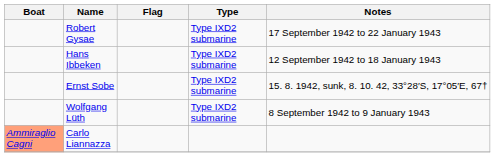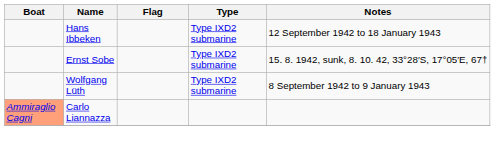- row: Robert Gysae | Type IXD2 submarine | 17 September 1942 to 22 January 1943
